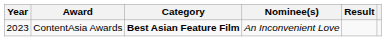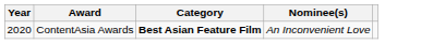- column: Result
ContentAsia Awards | Year: 2023 -> 2020
